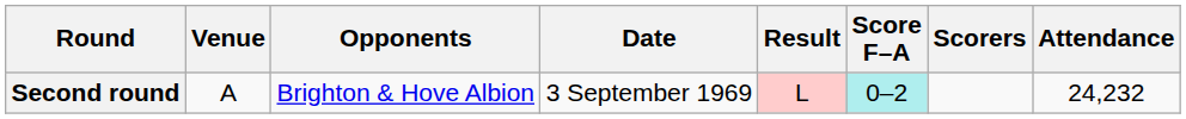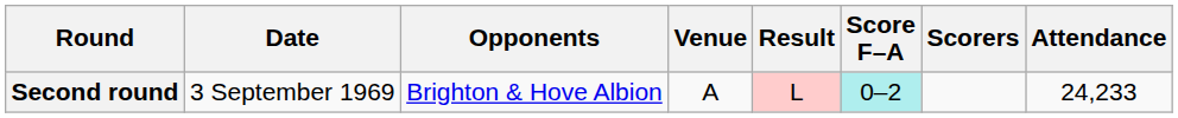columns swapped: Date <-> Venue
Second round | Attendance: 24,232 -> 24,233
